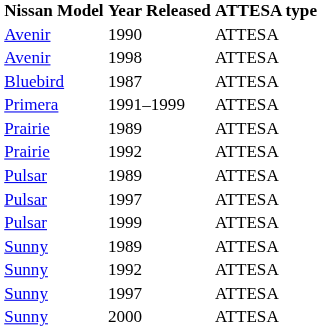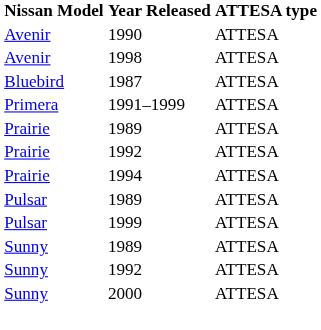+ row: Prairie | 1994 | ATTESA
- row: Pulsar | 1997 | ATTESA
- row: Sunny | 1997 | ATTESA
